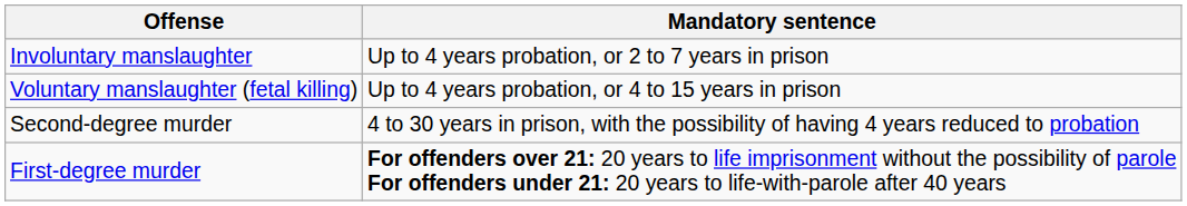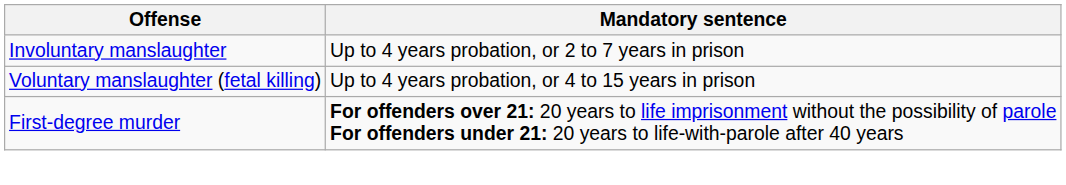- row: Second-degree murder | 4 to 30 years in prison, with the possibility of having 4 years reduced to probation
